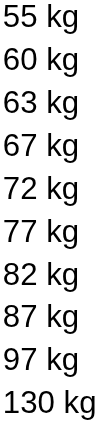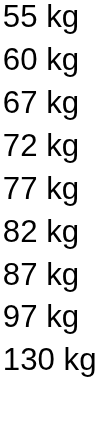- row: 63 kg
